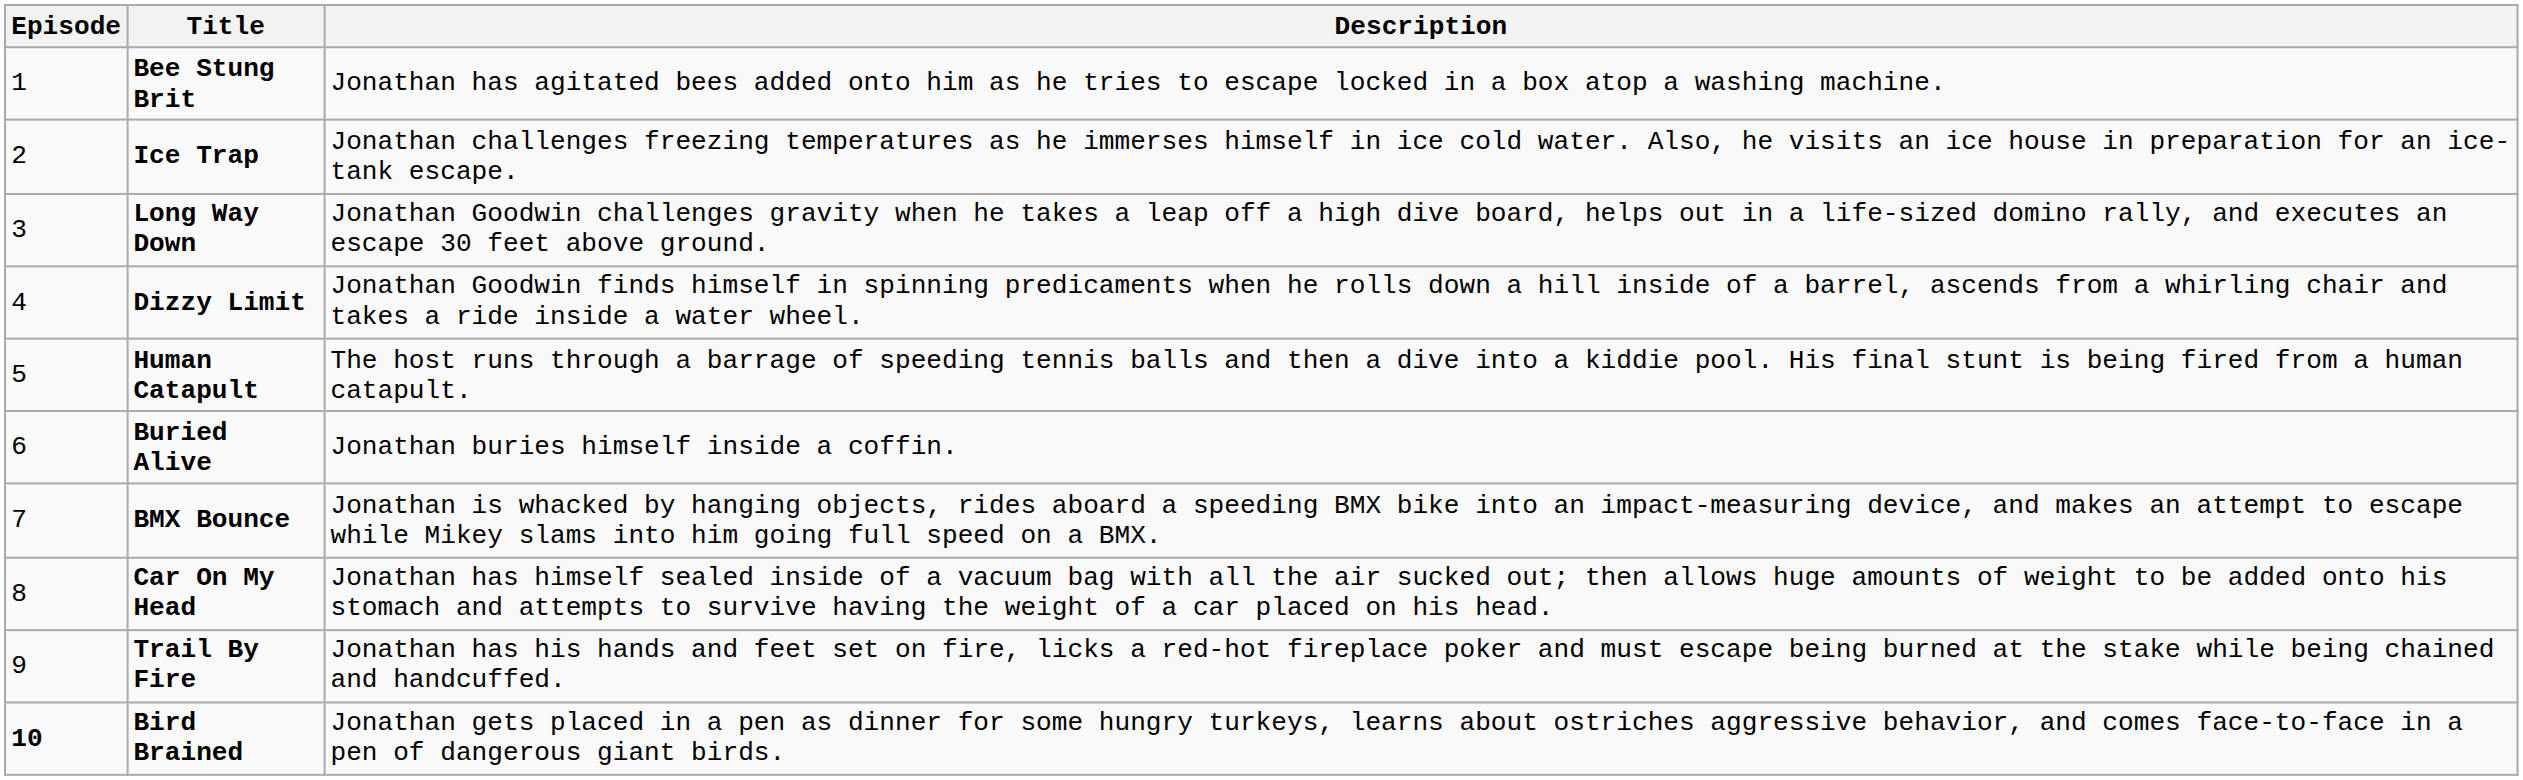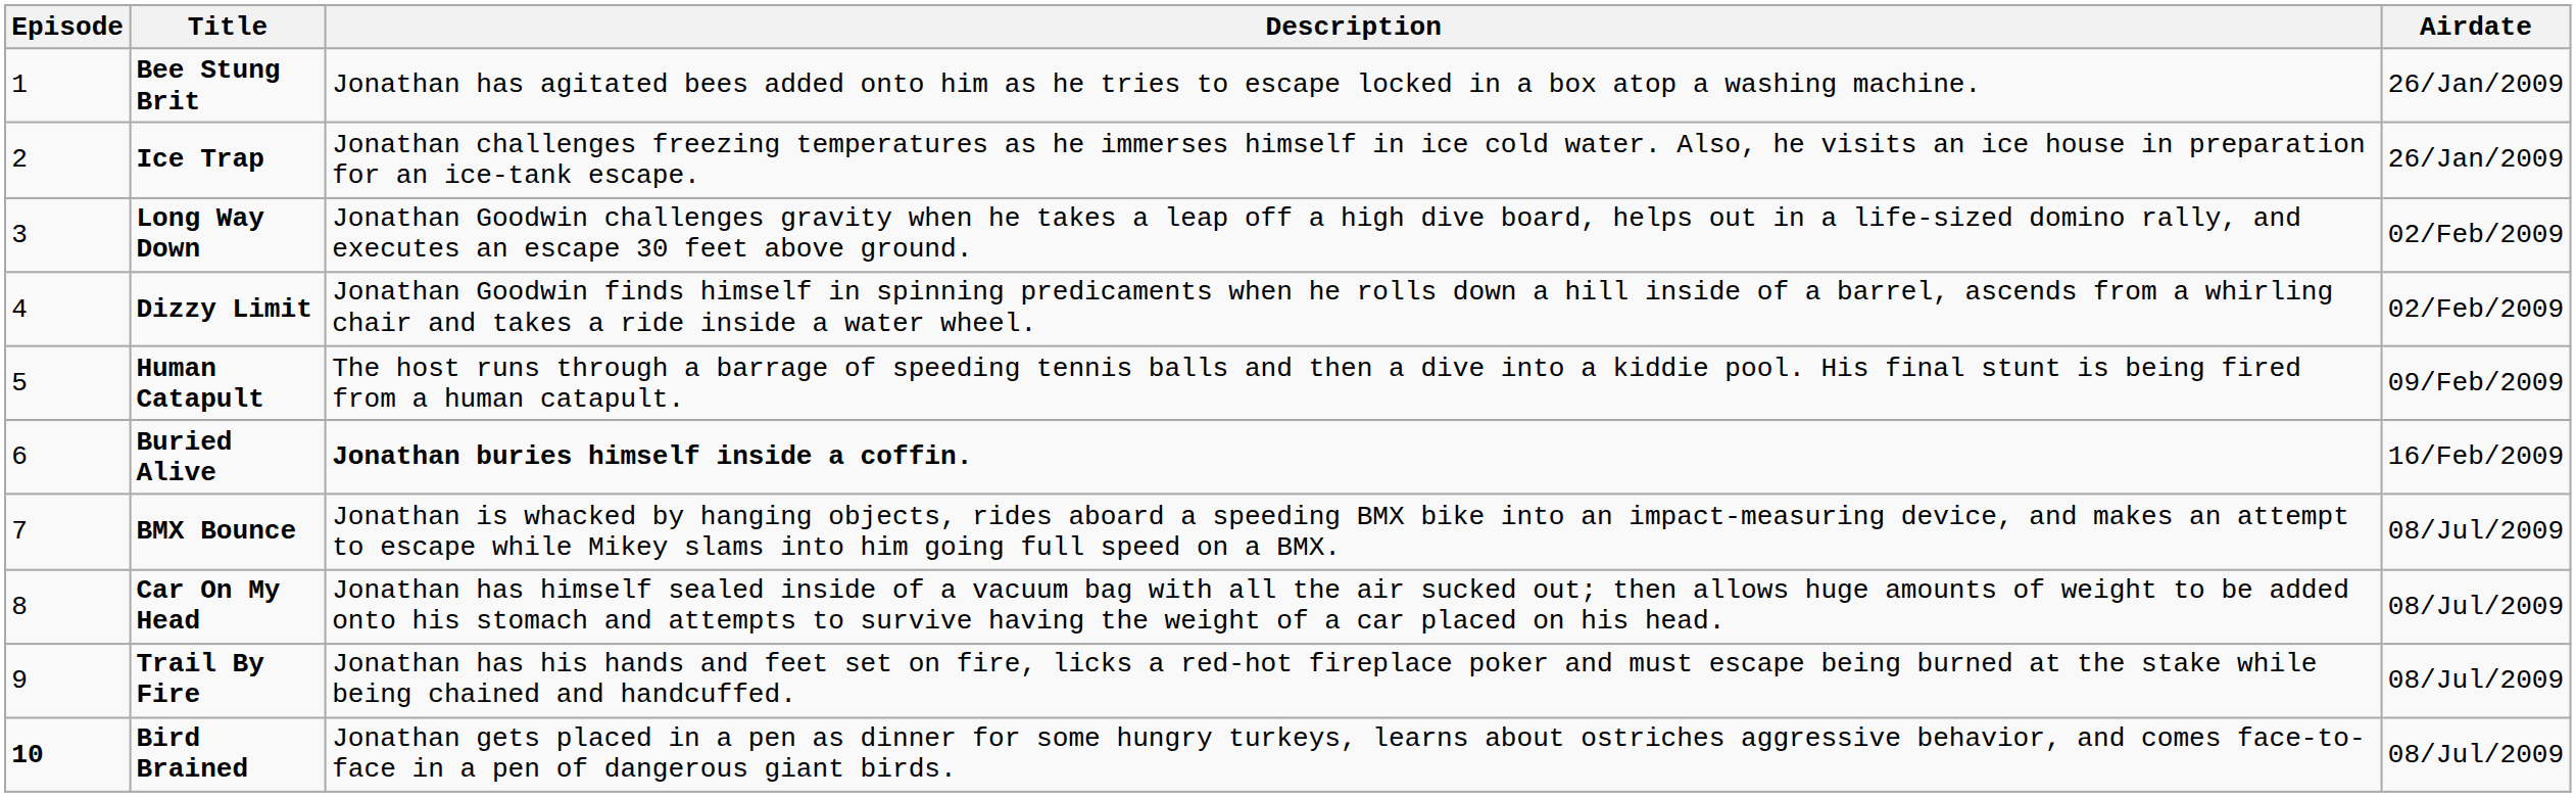+ column: Airdate | 26/Jan/2009 | 26/Jan/2009 | 02/Feb/2009 | 02/Feb/2009 | 09/Feb/2009 | 16/Feb/2009 | 08/Jul/2009 | 08/Jul/2009 | 08/Jul/2009 | 08/Jul/2009
Buried Alive | Description: normal -> bold
